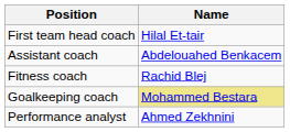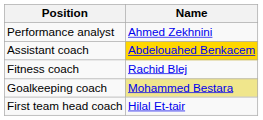rows swapped: First team head coach <-> Performance analyst
Assistant coach | Name: no background -> gold background
